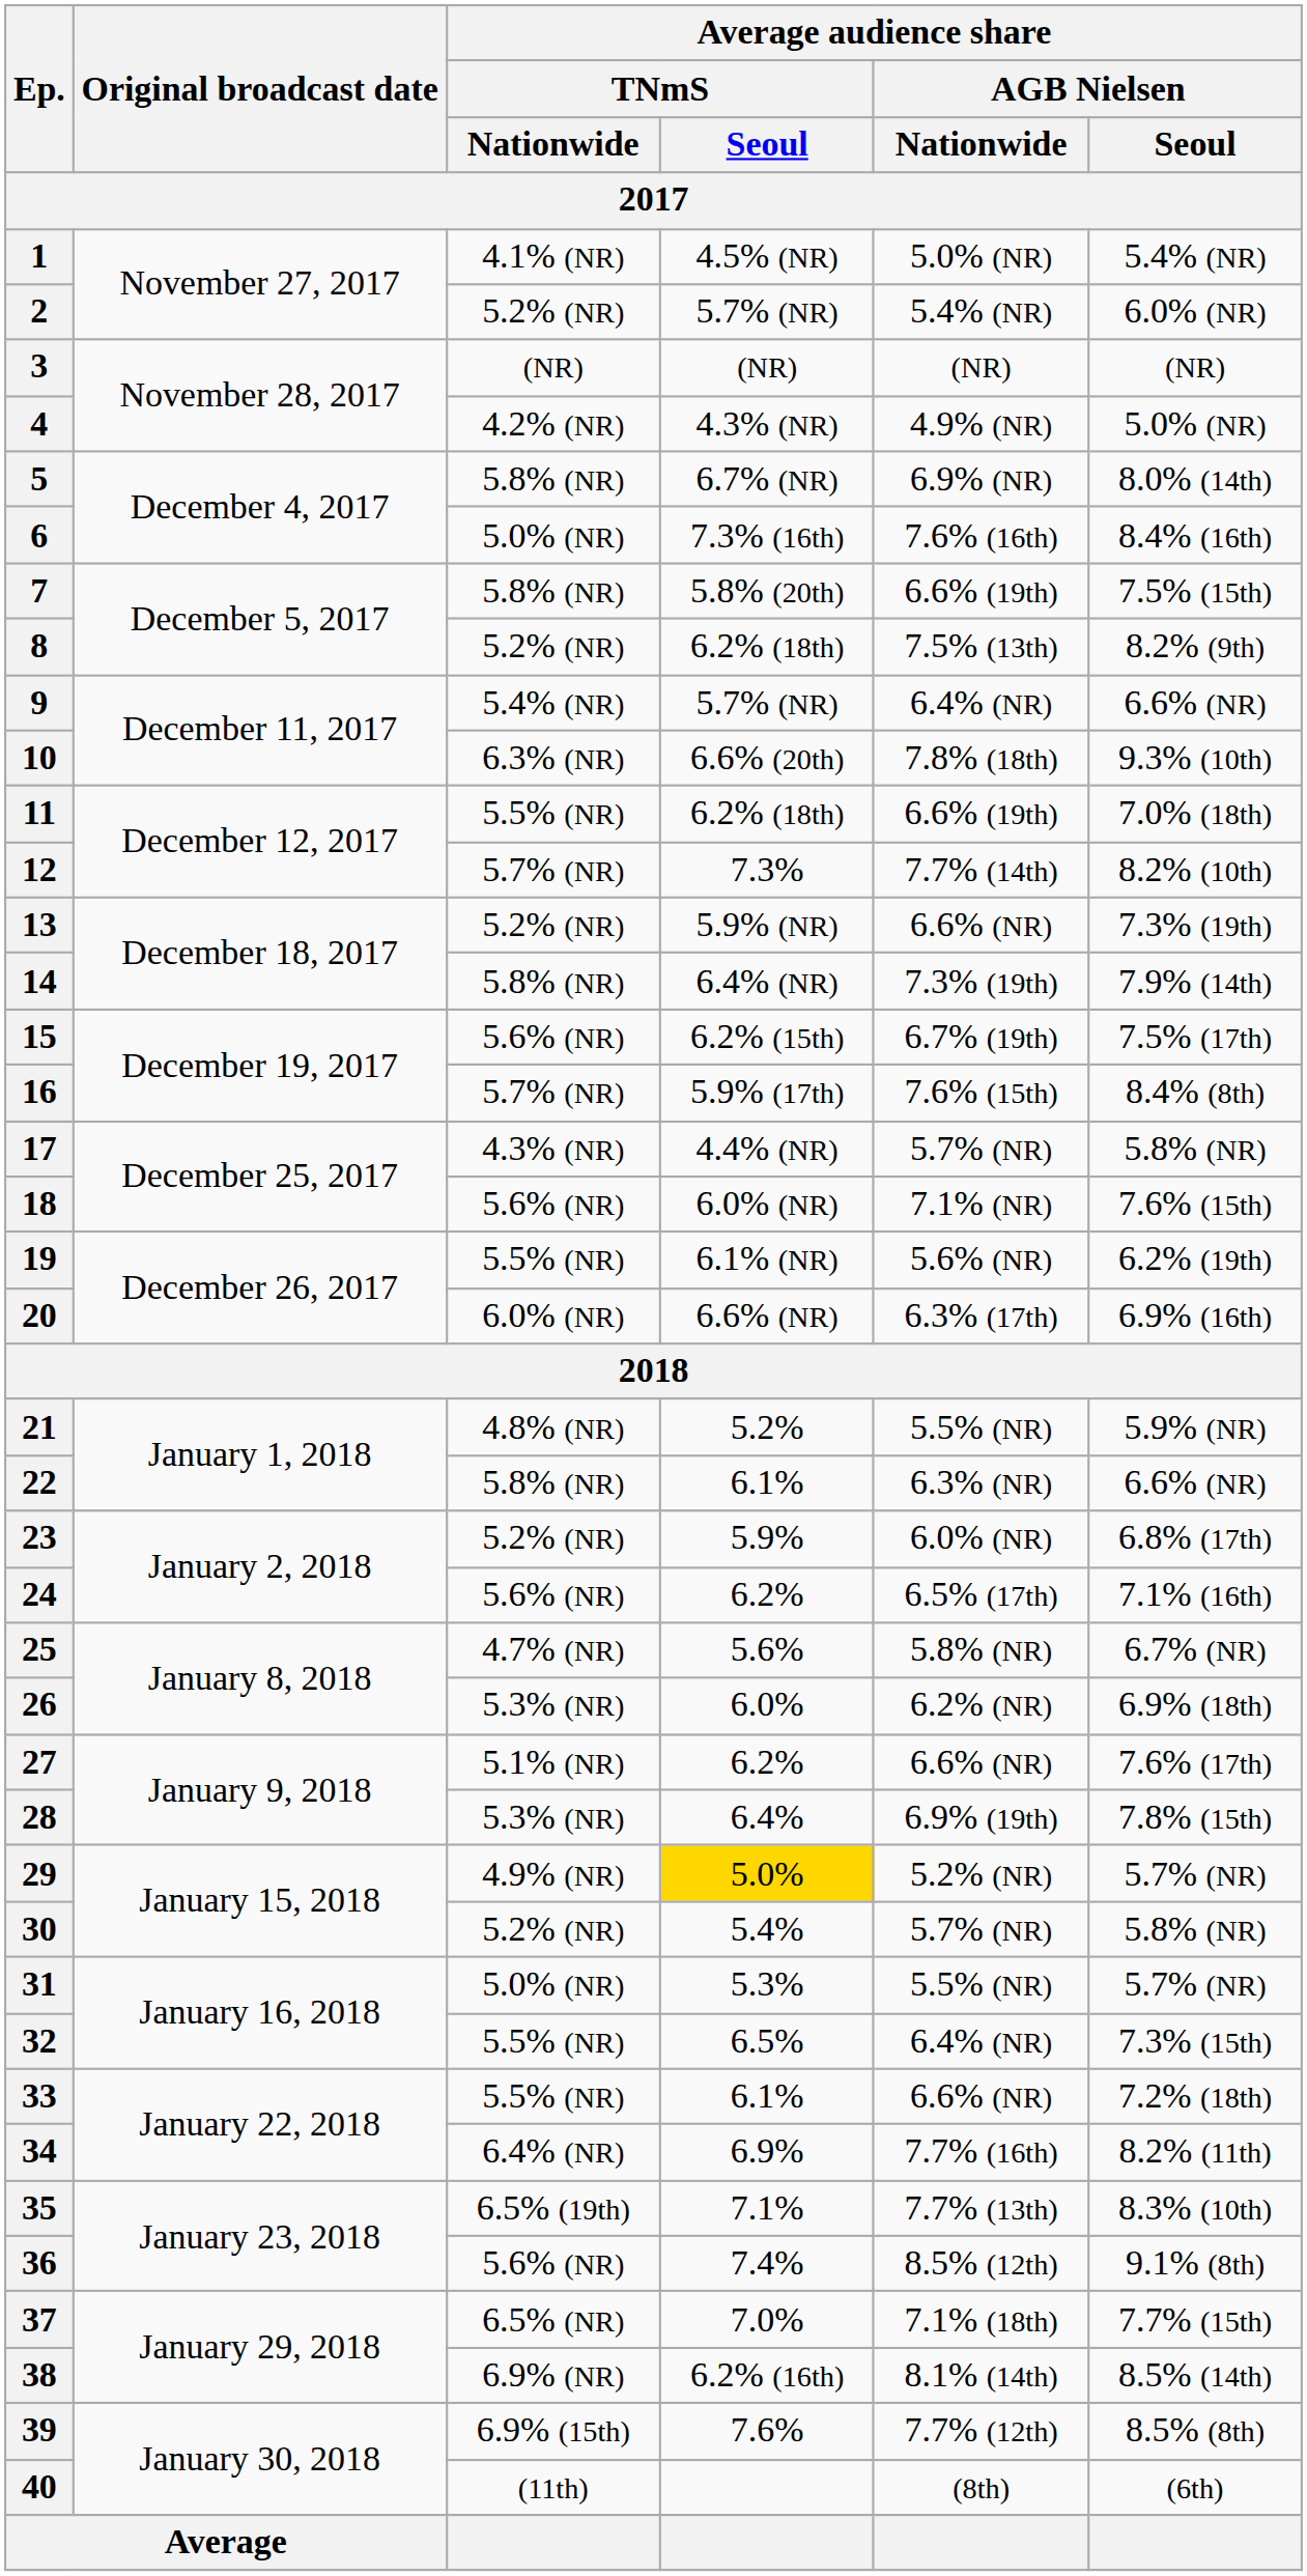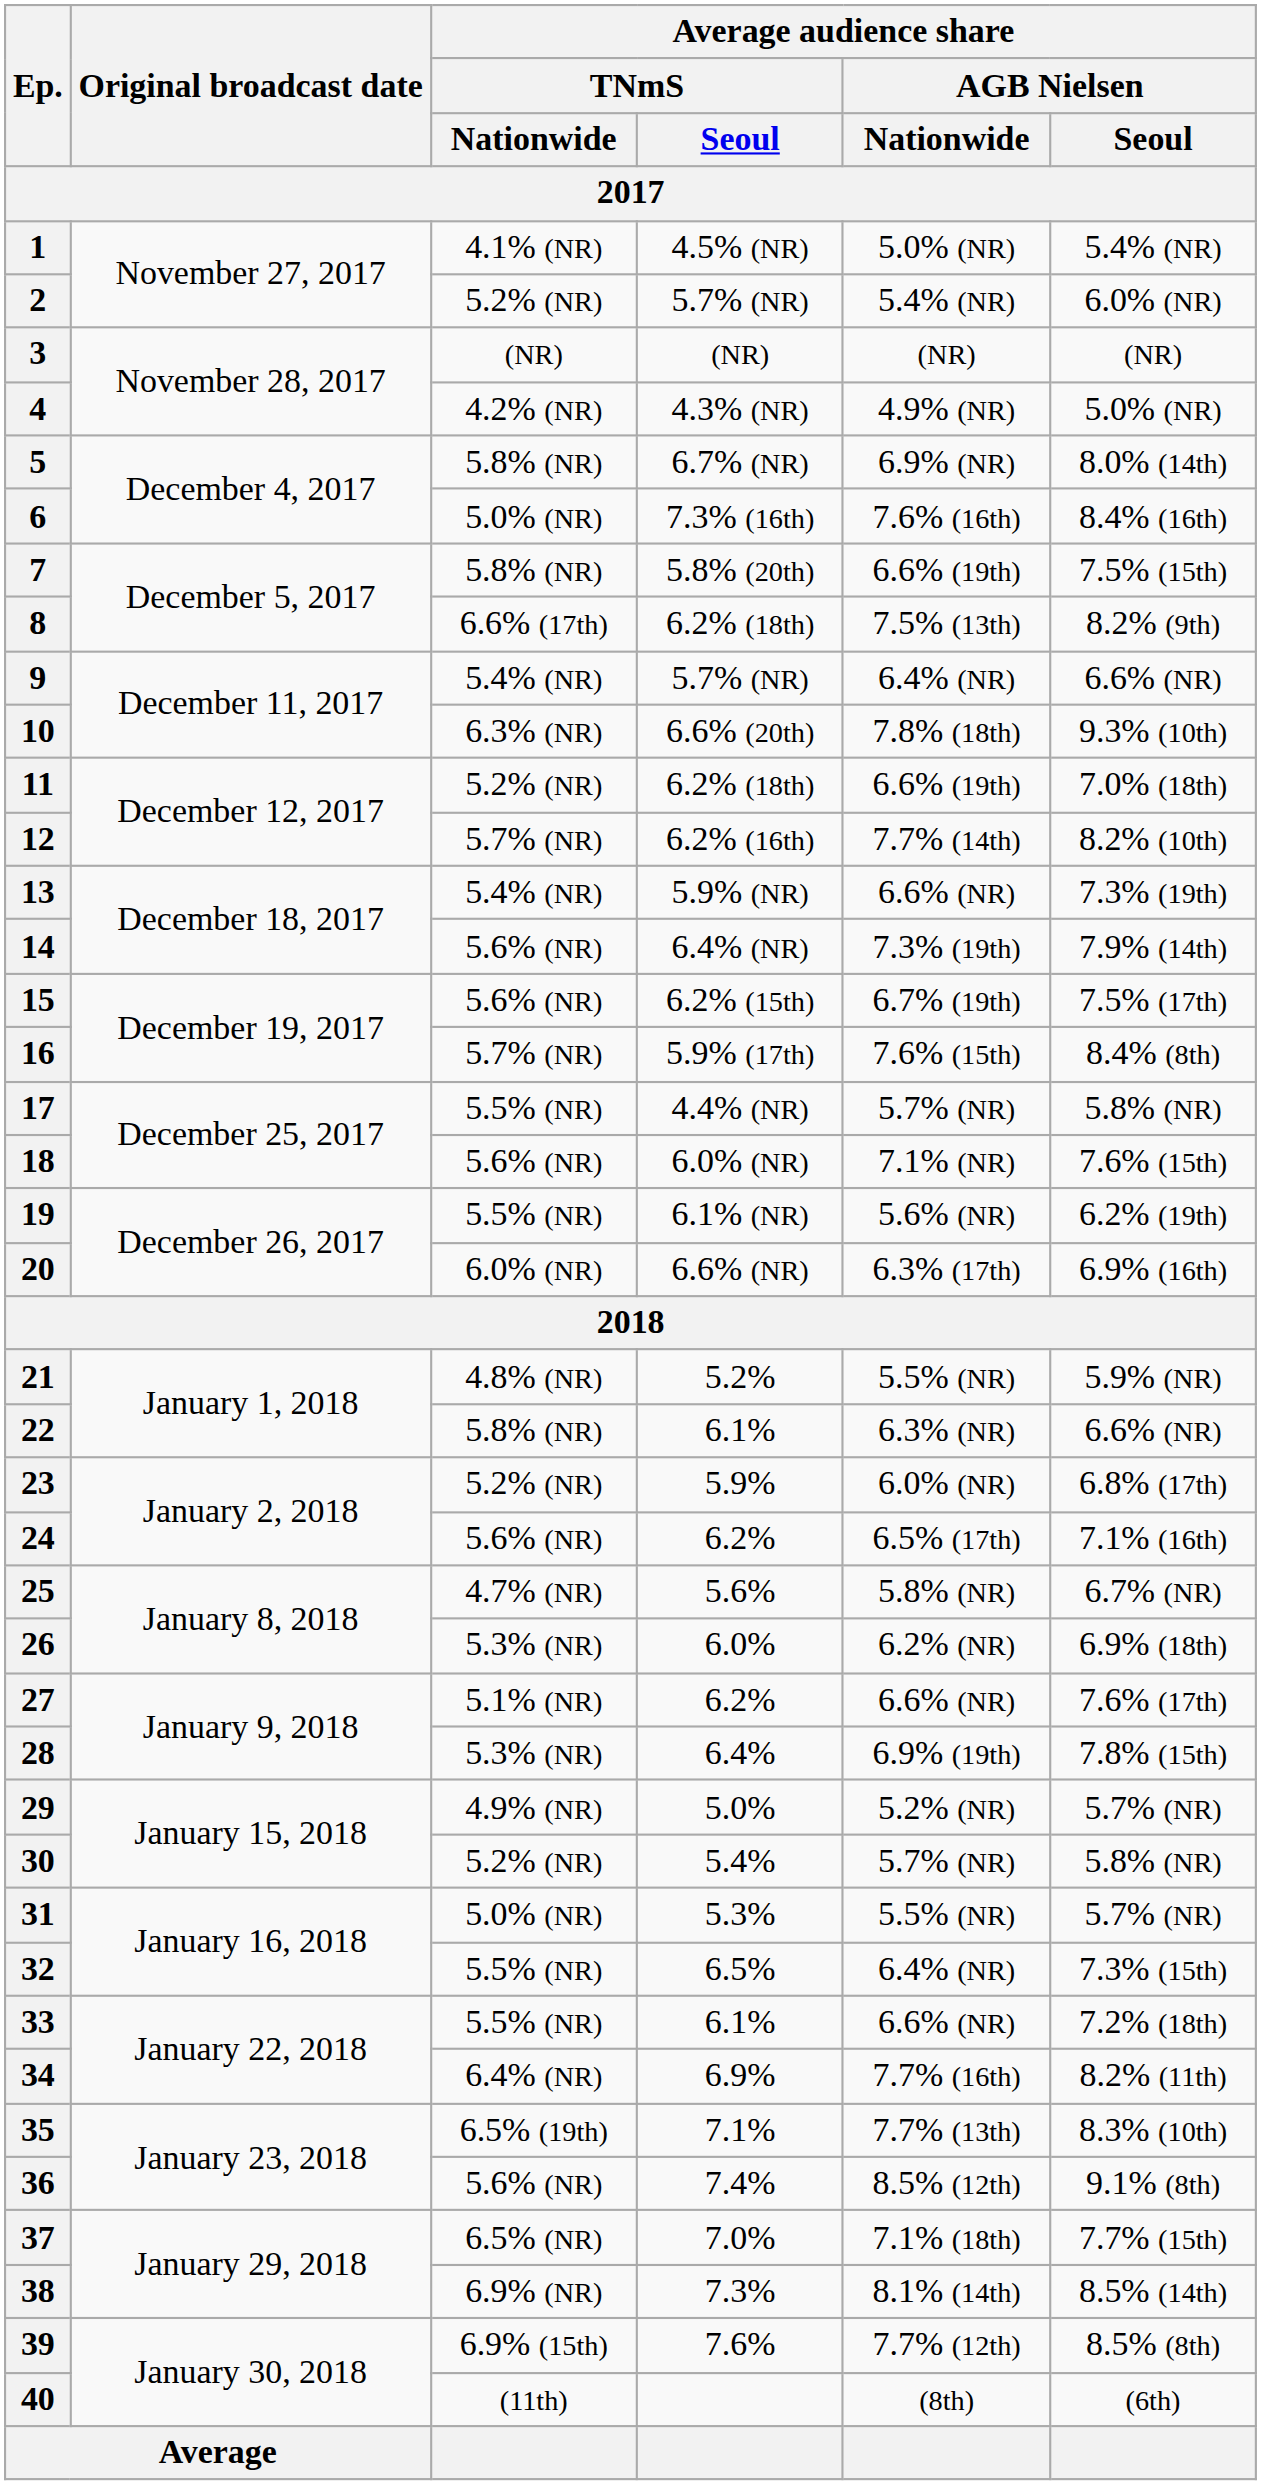8 | Average audience share / TNmS / Nationwide: 5.2% (NR) -> 6.6% (17th)
11 | Average audience share / TNmS / Nationwide: 5.5% (NR) -> 5.2% (NR)
12 | Average audience share / TNmS / Seoul: 7.3% -> 6.2% (16th)
13 | Average audience share / TNmS / Nationwide: 5.2% (NR) -> 5.4% (NR)
14 | Average audience share / TNmS / Nationwide: 5.8% (NR) -> 5.6% (NR)
17 | Average audience share / TNmS / Nationwide: 4.3% (NR) -> 5.5% (NR)
29 | Average audience share / TNmS / Seoul: gold background -> no background
38 | Average audience share / TNmS / Seoul: 6.2% (16th) -> 7.3%
